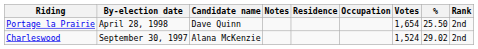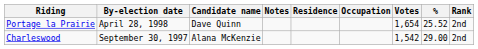Portage la Prairie | %: 25.50 -> 25.52
Charleswood | Votes: 1,524 -> 1,542
Charleswood | %: 29.02 -> 29.00
